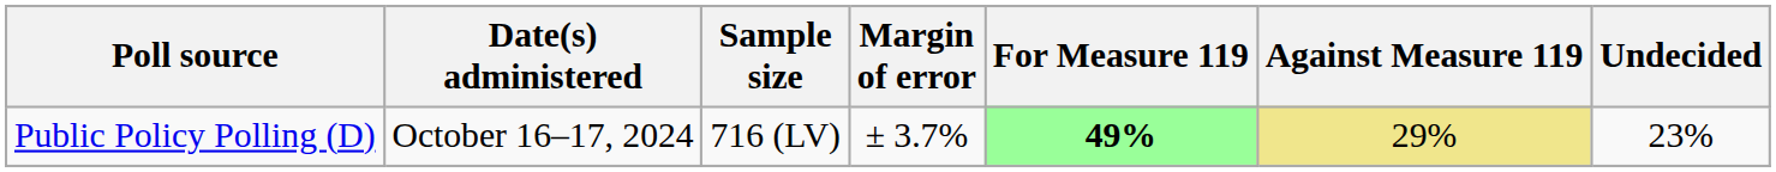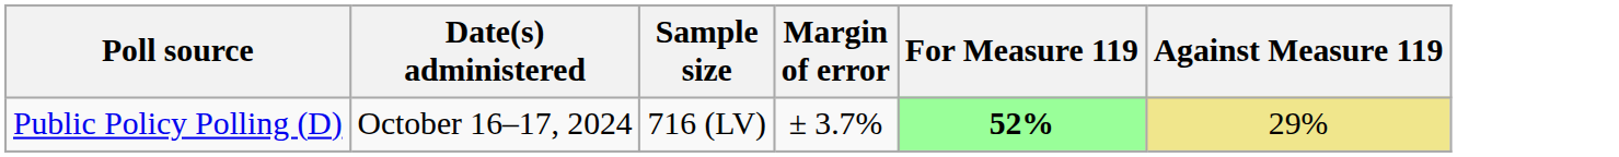- column: Undecided | 23%
Public Policy Polling (D) | For Measure 119: 49% -> 52%
